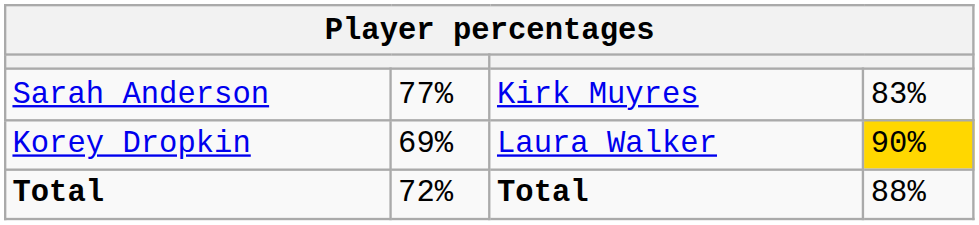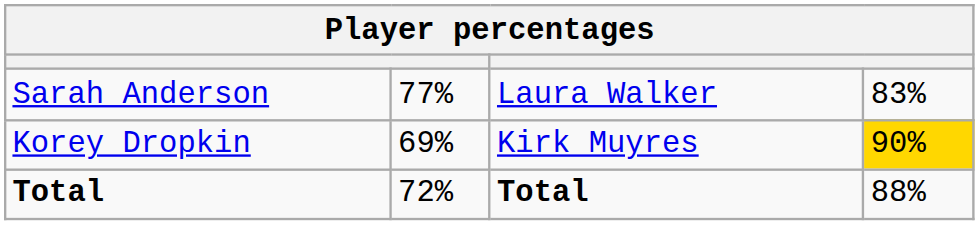Sarah Anderson | column 3: Kirk Muyres -> Laura Walker
Korey Dropkin | column 3: Laura Walker -> Kirk Muyres
